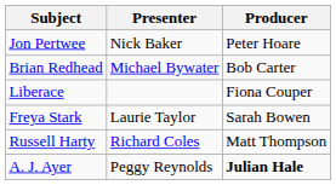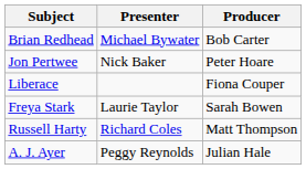rows swapped: Jon Pertwee <-> Brian Redhead
A. J. Ayer | Producer: bold -> normal
